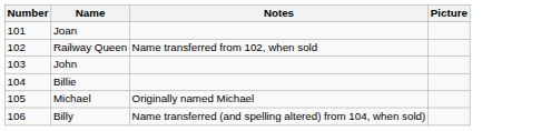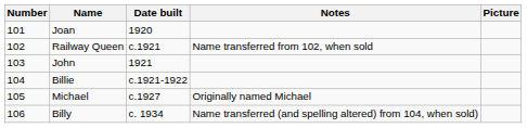+ column: Date built | 1920 | c.1921 | 1921 | c.1921-1922 | c.1927 | c. 1934
